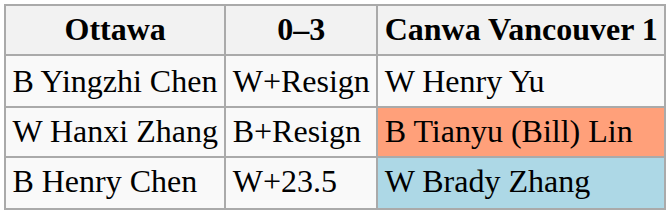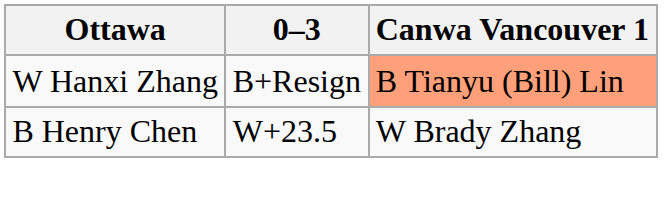- row: B Yingzhi Chen | W+Resign | W Henry Yu
B Henry Chen | Canwa Vancouver 1: lightblue background -> no background
